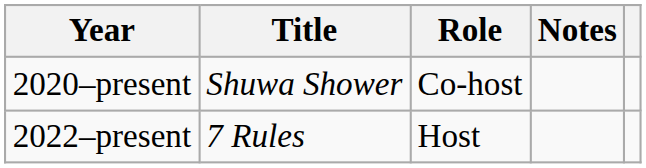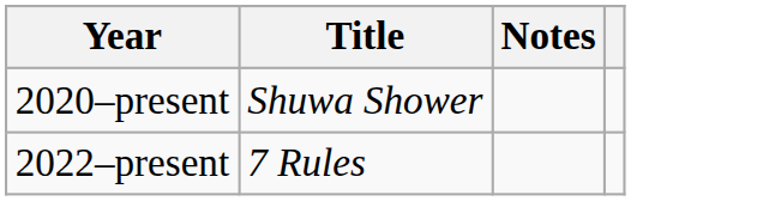- column: Role | Co-host | Host
